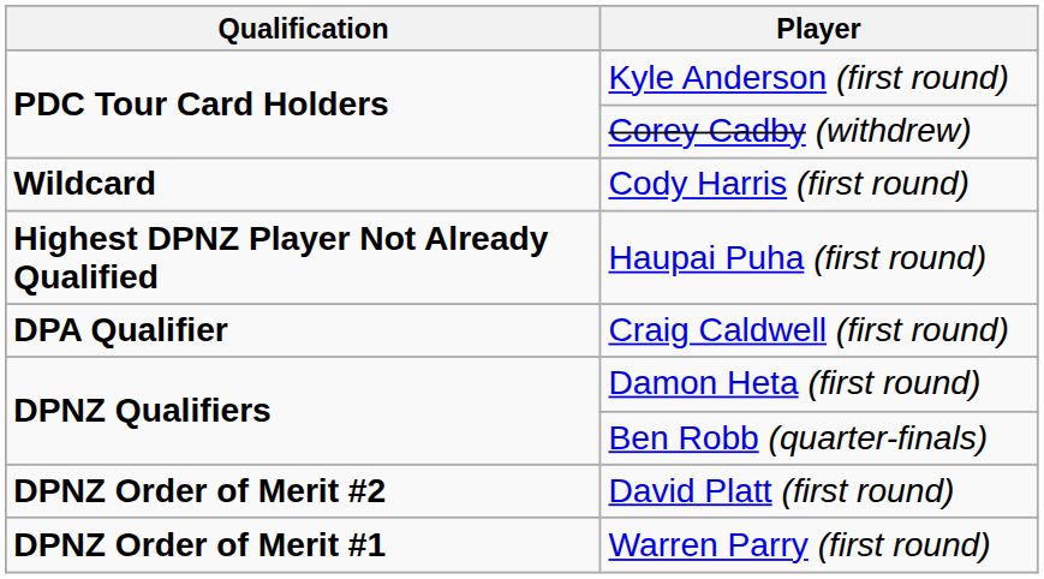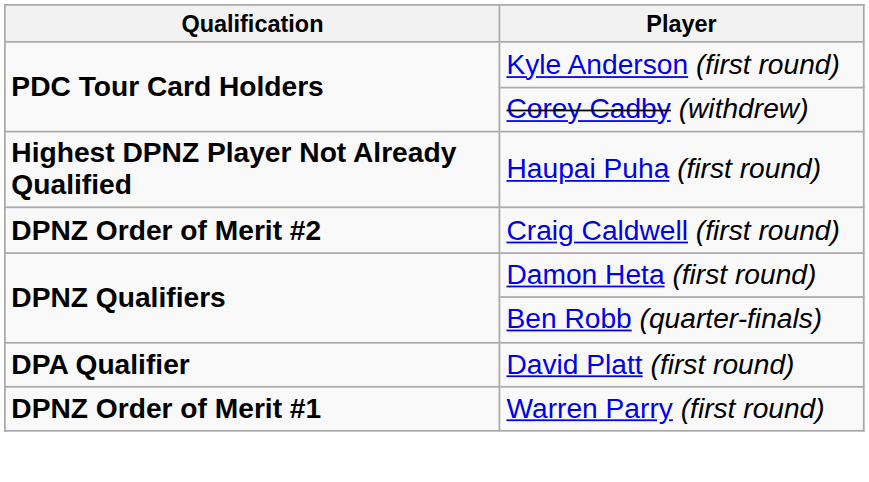- row: Wildcard | Cody Harris (first round)
Craig Caldwell (first round) | Qualification: DPA Qualifier -> DPNZ Order of Merit #2
David Platt (first round) | Qualification: DPNZ Order of Merit #2 -> DPA Qualifier
